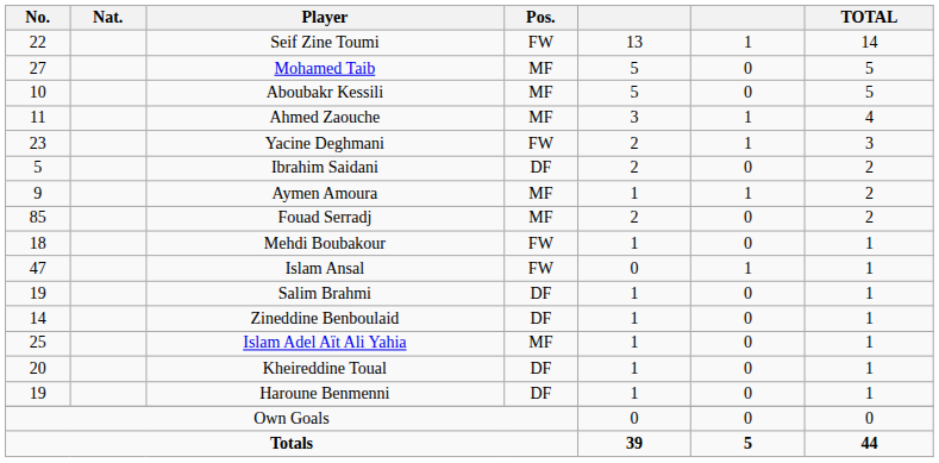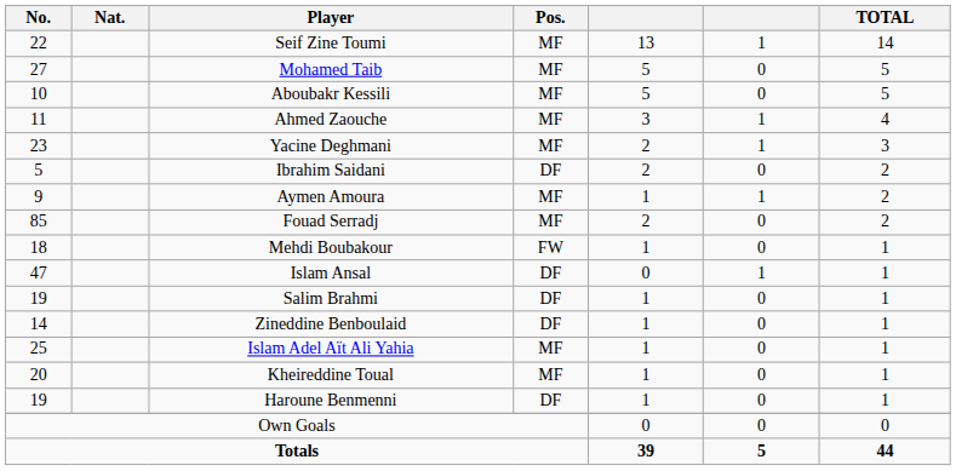Seif Zine Toumi | Pos.: FW -> MF
Yacine Deghmani | Pos.: FW -> MF
Islam Ansal | Pos.: FW -> DF
Kheireddine Toual | Pos.: DF -> MF
